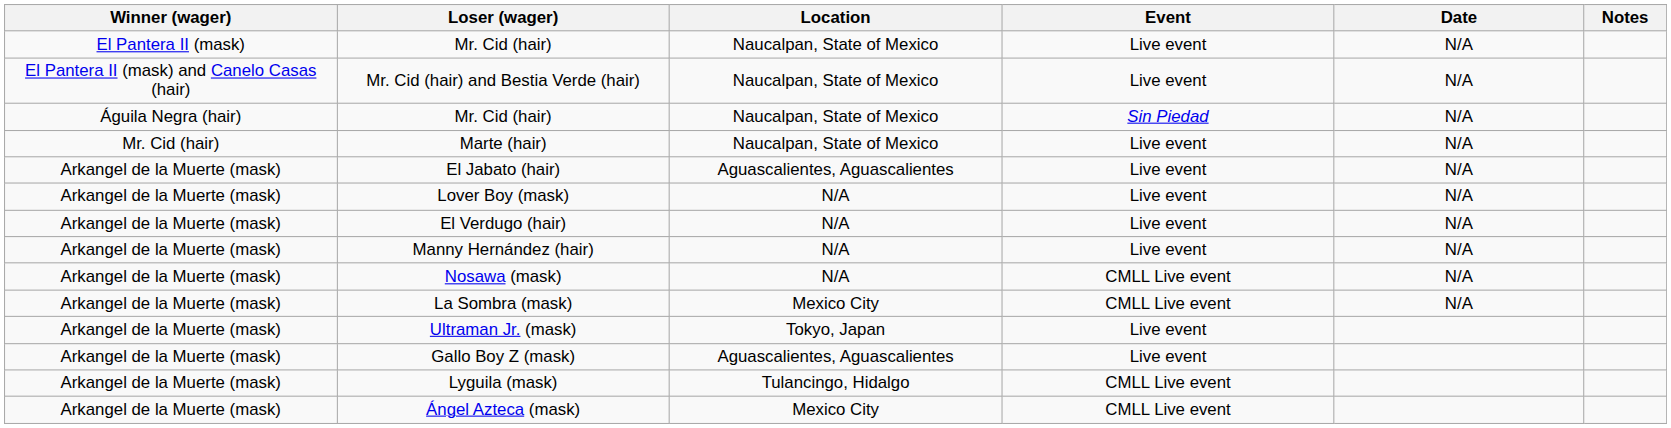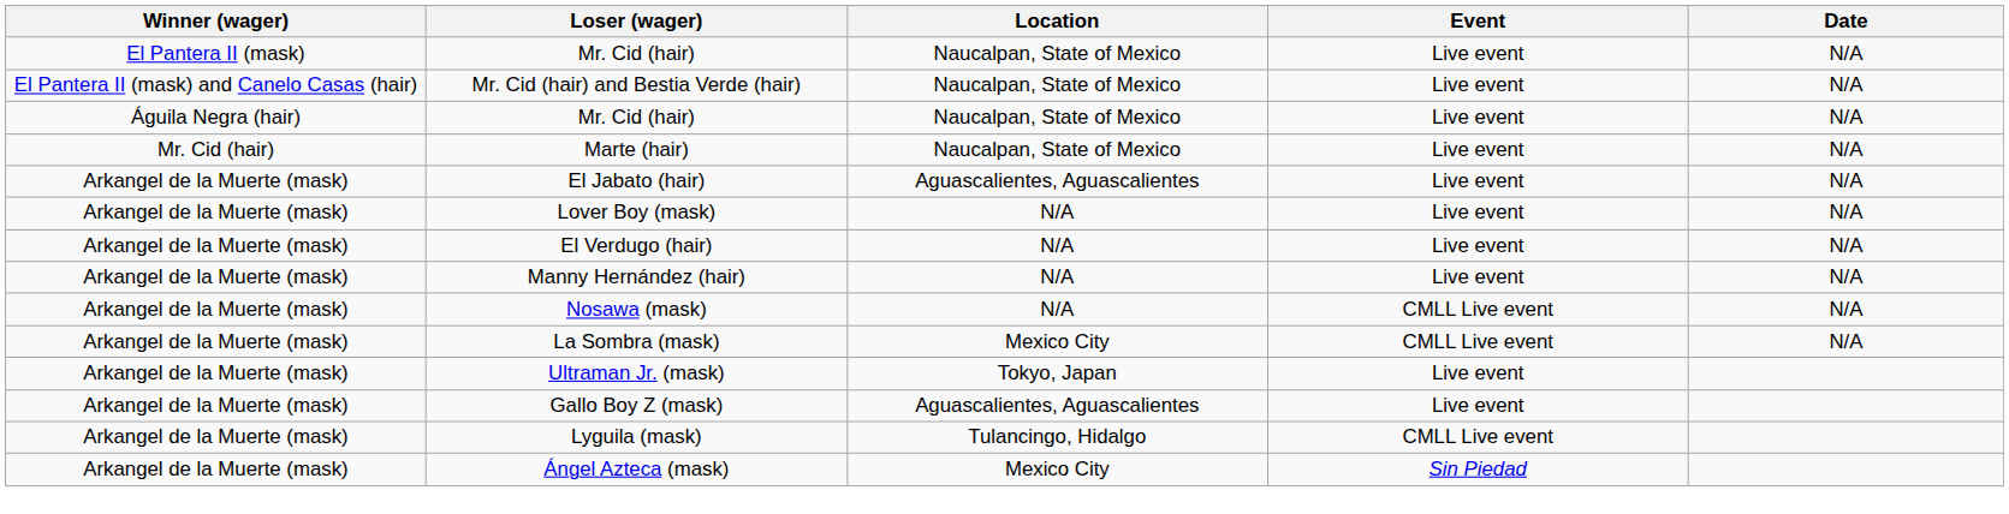- column: Notes
Águila Negra (hair) / Mr. Cid (hair) | Event: Sin Piedad -> Live event
Ángel Azteca (mask) | Event: CMLL Live event -> Sin Piedad
